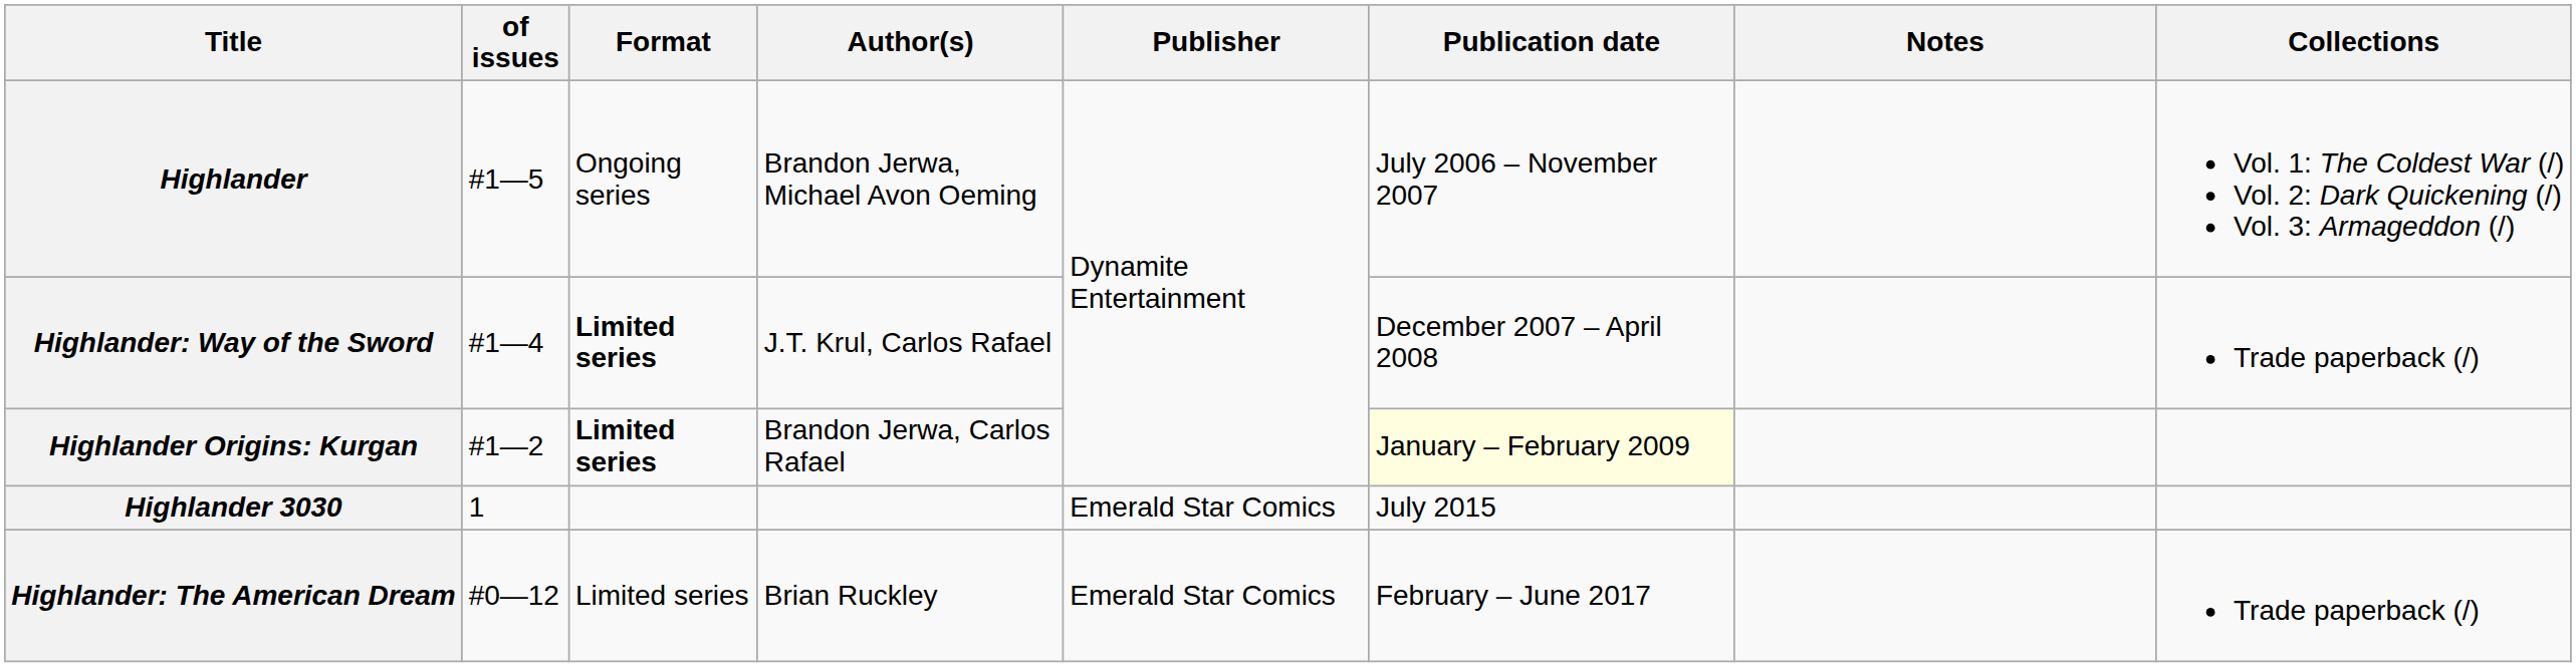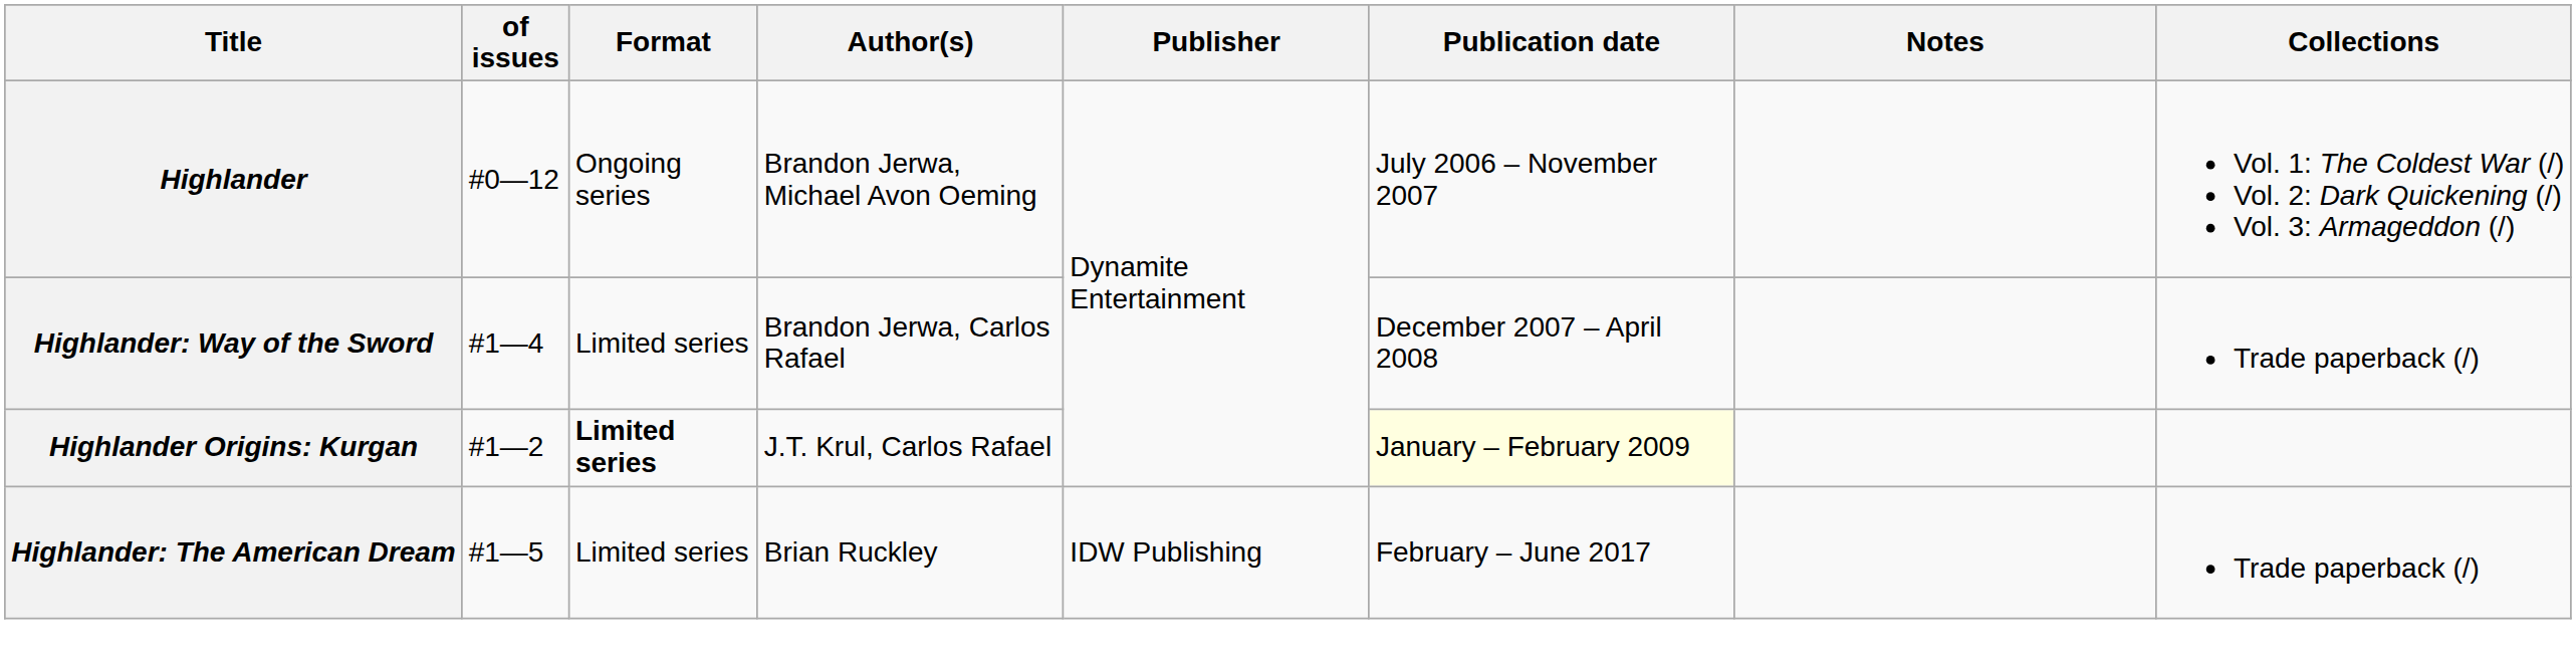Highlander | of issues: #1—5 -> #0—12
Highlander: Way of the Sword | Format: bold -> normal
Highlander: Way of the Sword | Author(s): J.T. Krul, Carlos Rafael -> Brandon Jerwa, Carlos Rafael
Highlander Origins: Kurgan | Author(s): Brandon Jerwa, Carlos Rafael -> J.T. Krul, Carlos Rafael
- row: Highlander 3030 | 1 | Emerald Star Comics | July 2015
Highlander: The American Dream | of issues: #0—12 -> #1—5
Highlander: The American Dream | Publisher: Emerald Star Comics -> IDW Publishing
